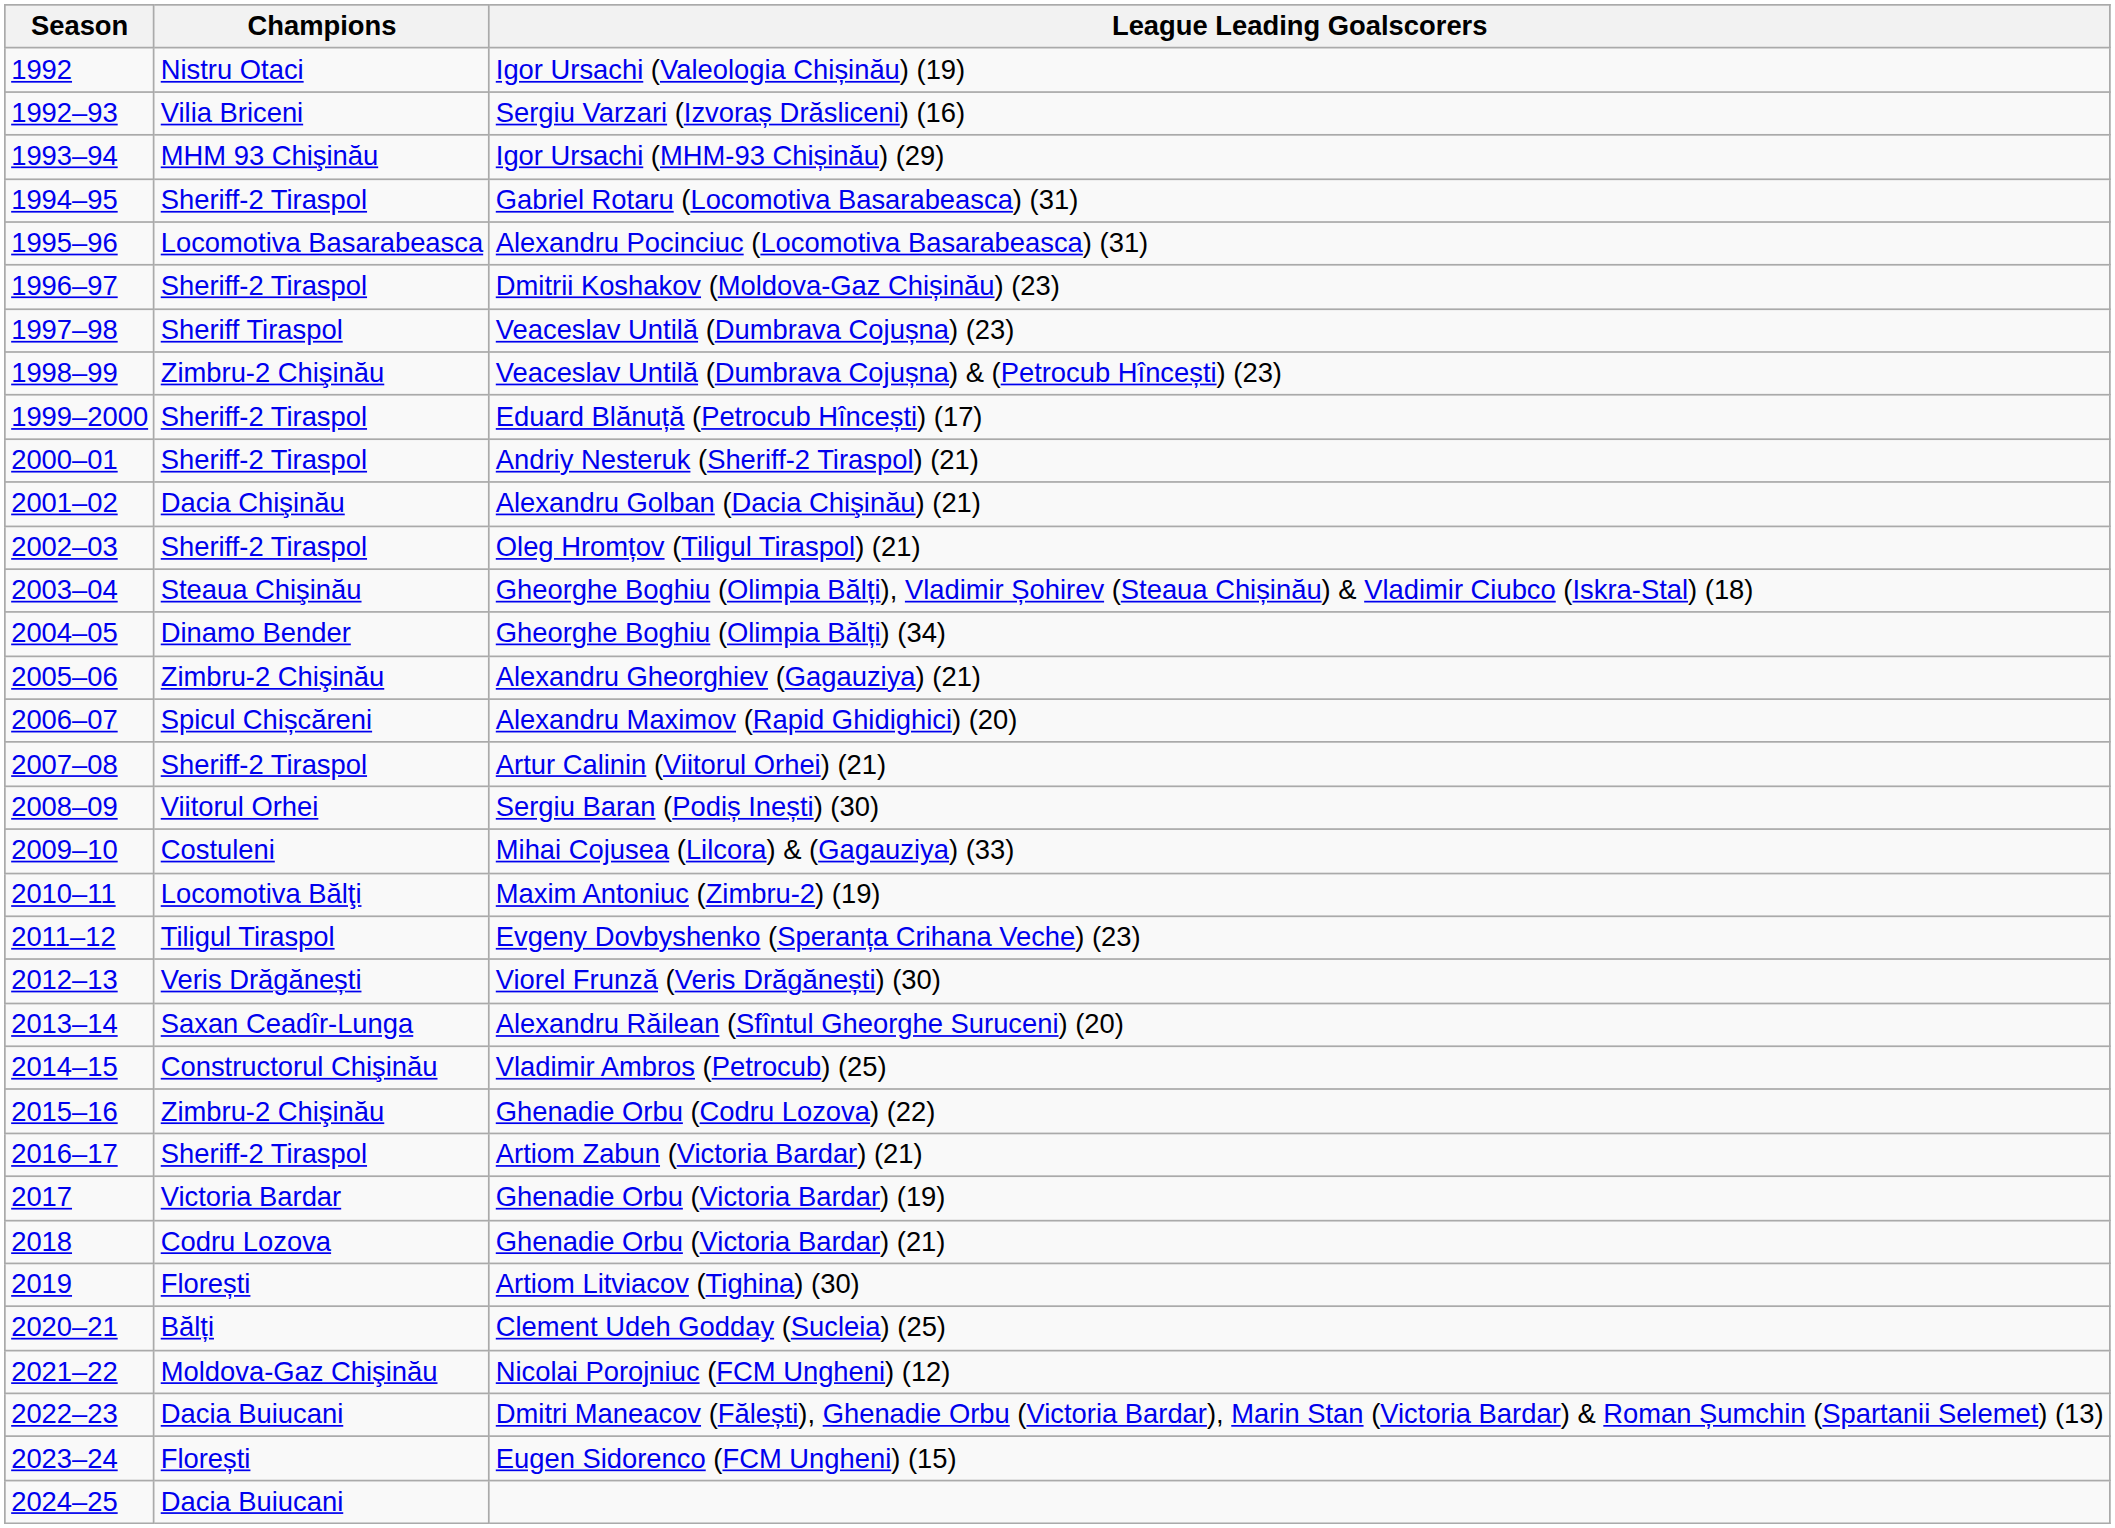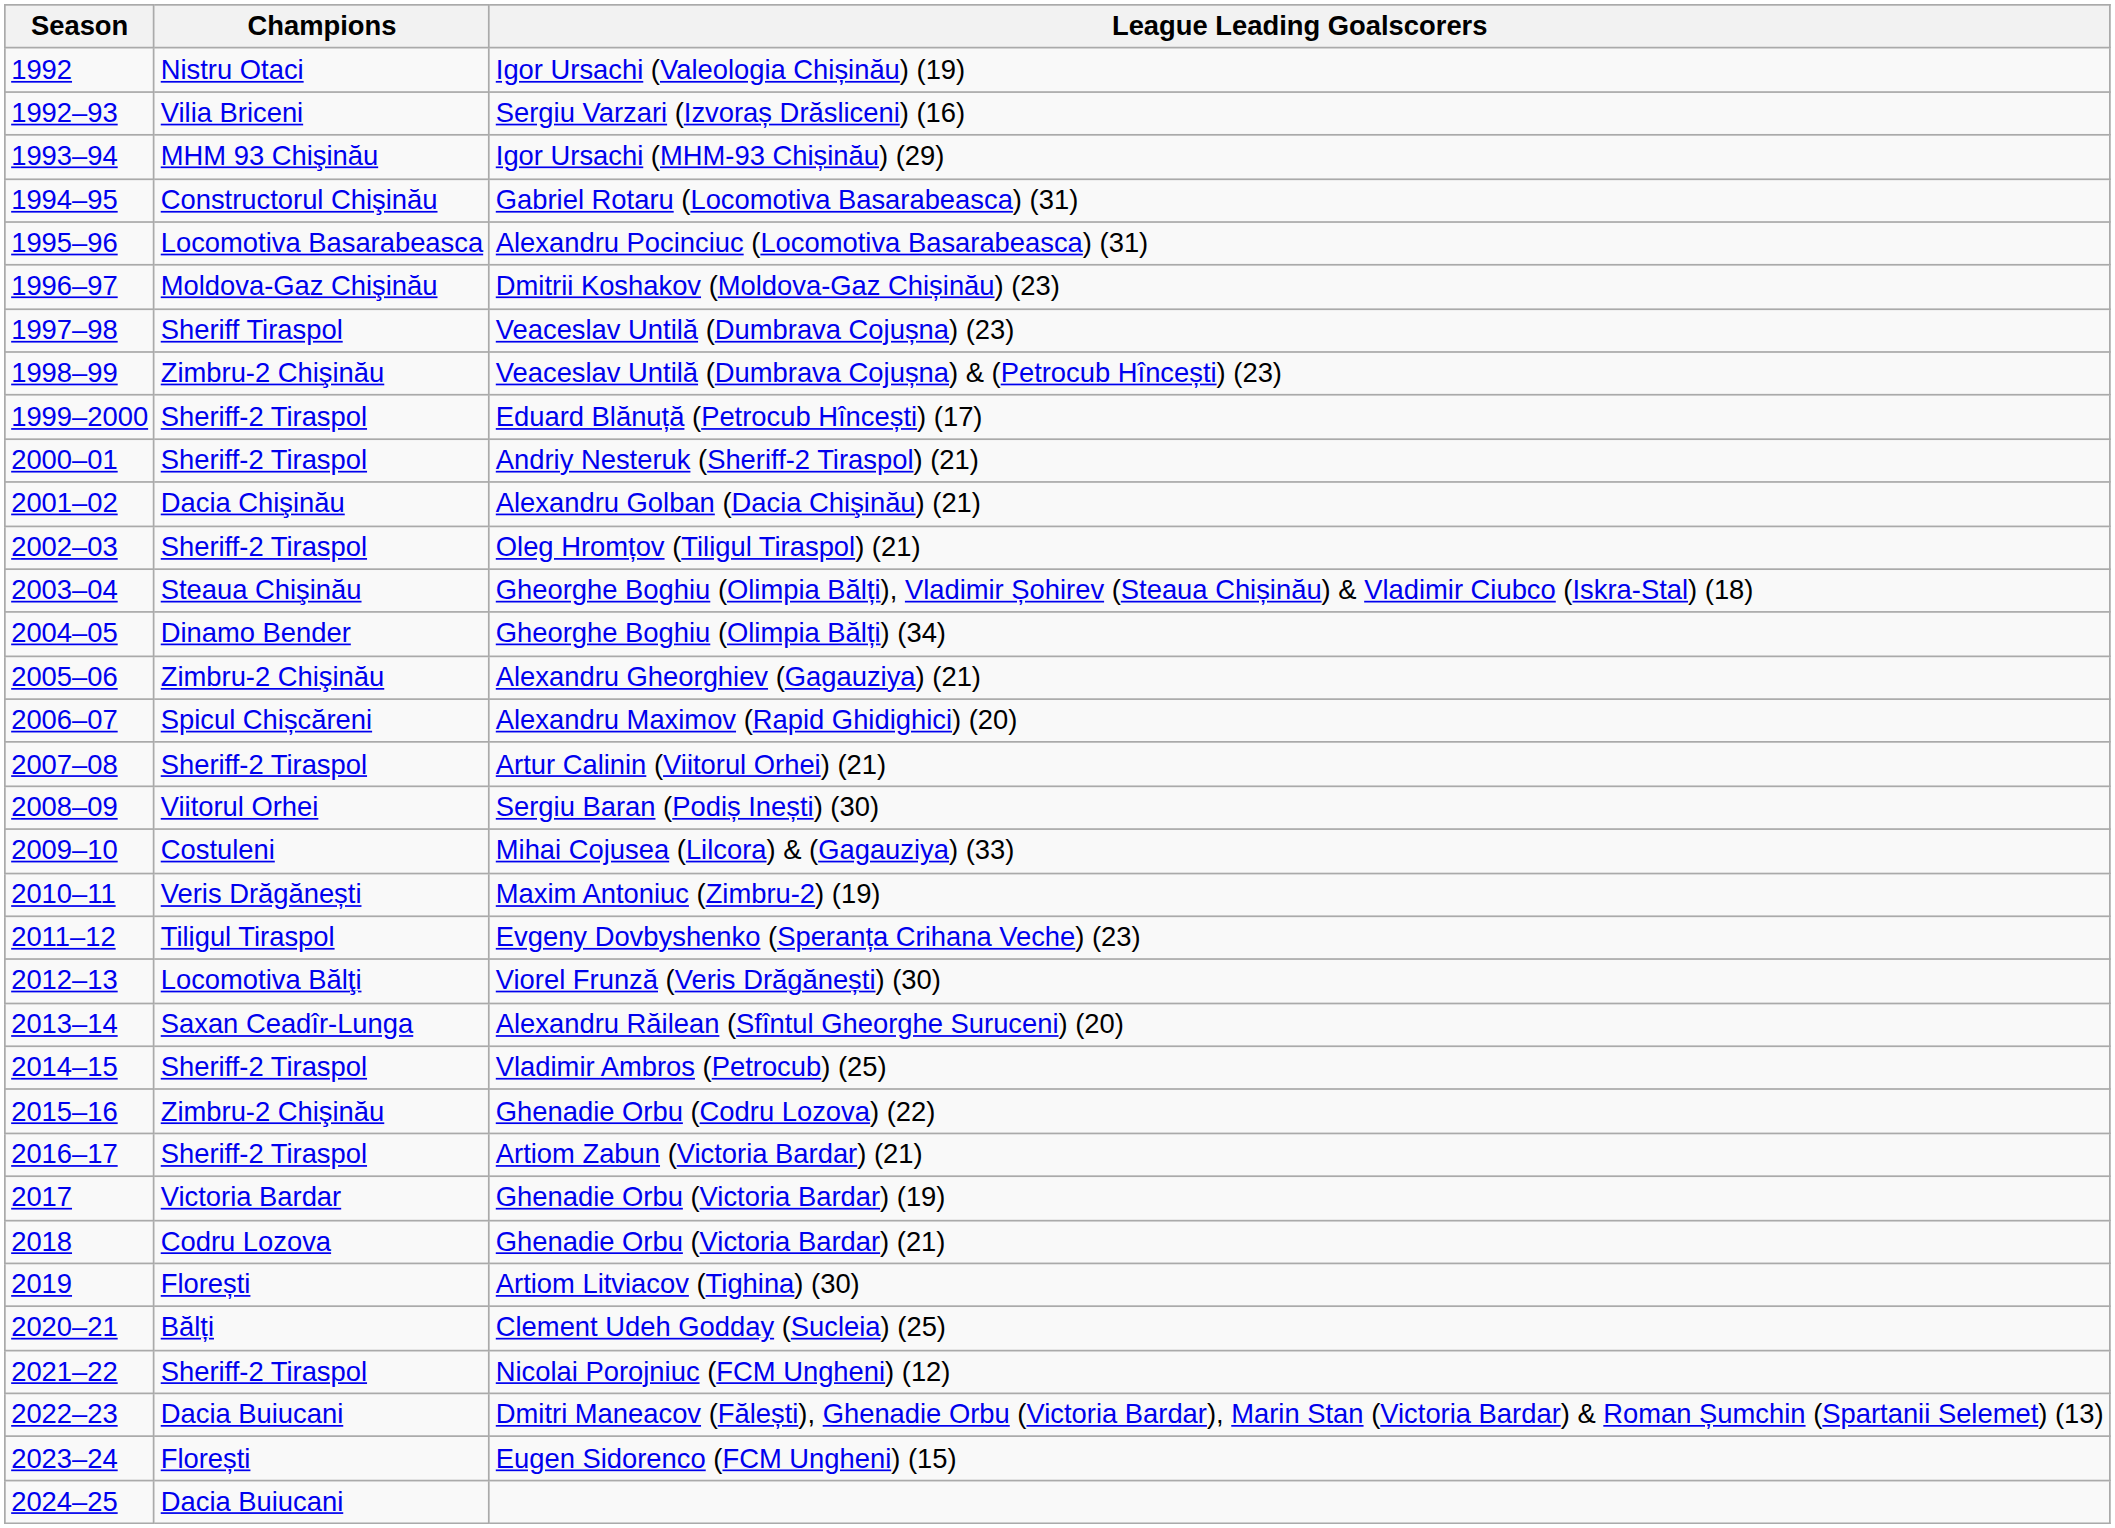Gabriel Rotaru (Locomotiva Basarabeasca) (31) | Champions: Sheriff-2 Tiraspol -> Constructorul Chişinău
Dmitrii Koshakov (Moldova-Gaz Chișinău) (23) | Champions: Sheriff-2 Tiraspol -> Moldova-Gaz Chişinău
Maxim Antoniuc (Zimbru-2) (19) | Champions: Locomotiva Bălţi -> Veris Drăgănești
Viorel Frunză (Veris Drăgănești) (30) | Champions: Veris Drăgănești -> Locomotiva Bălţi
Vladimir Ambros (Petrocub) (25) | Champions: Constructorul Chişinău -> Sheriff-2 Tiraspol
Nicolai Porojniuc (FCM Ungheni) (12) | Champions: Moldova-Gaz Chişinău -> Sheriff-2 Tiraspol
